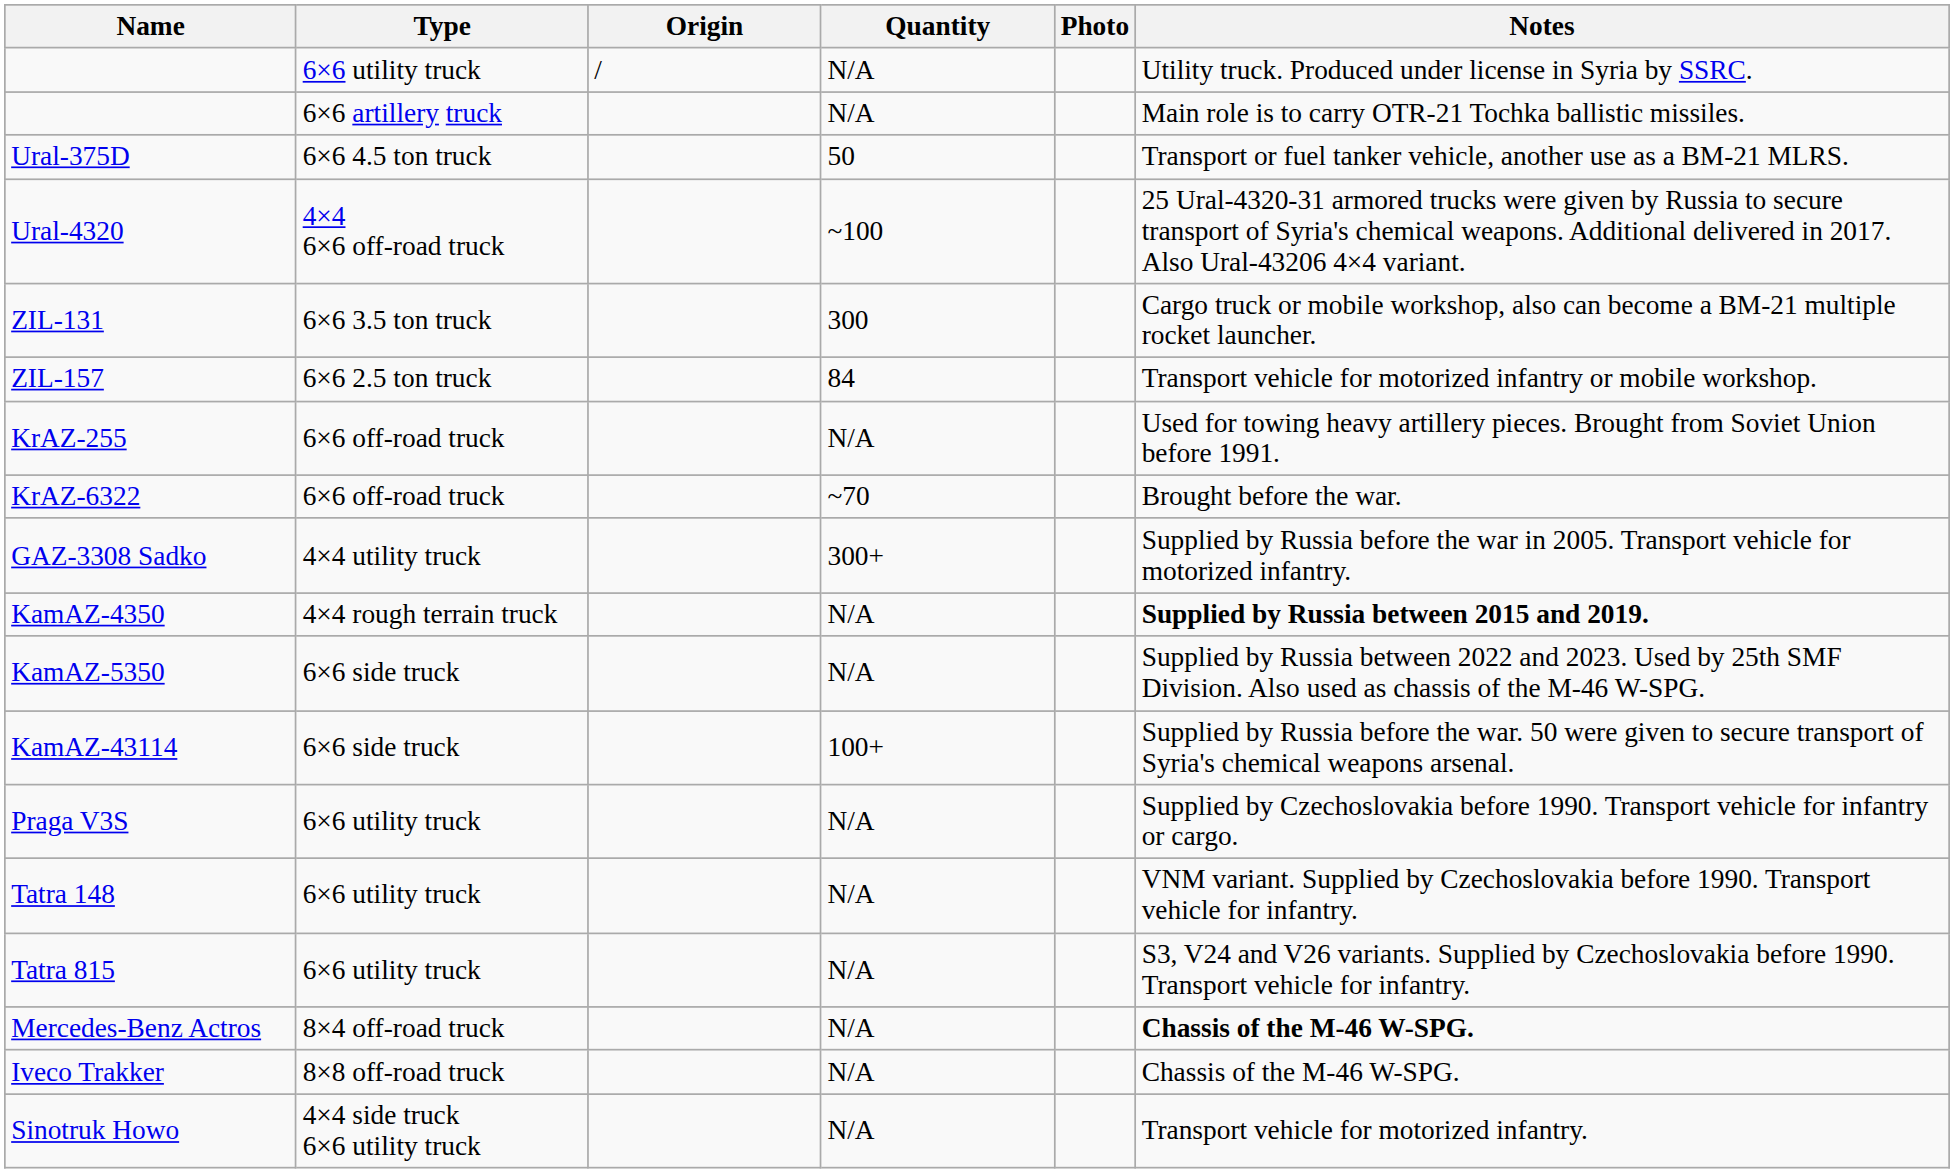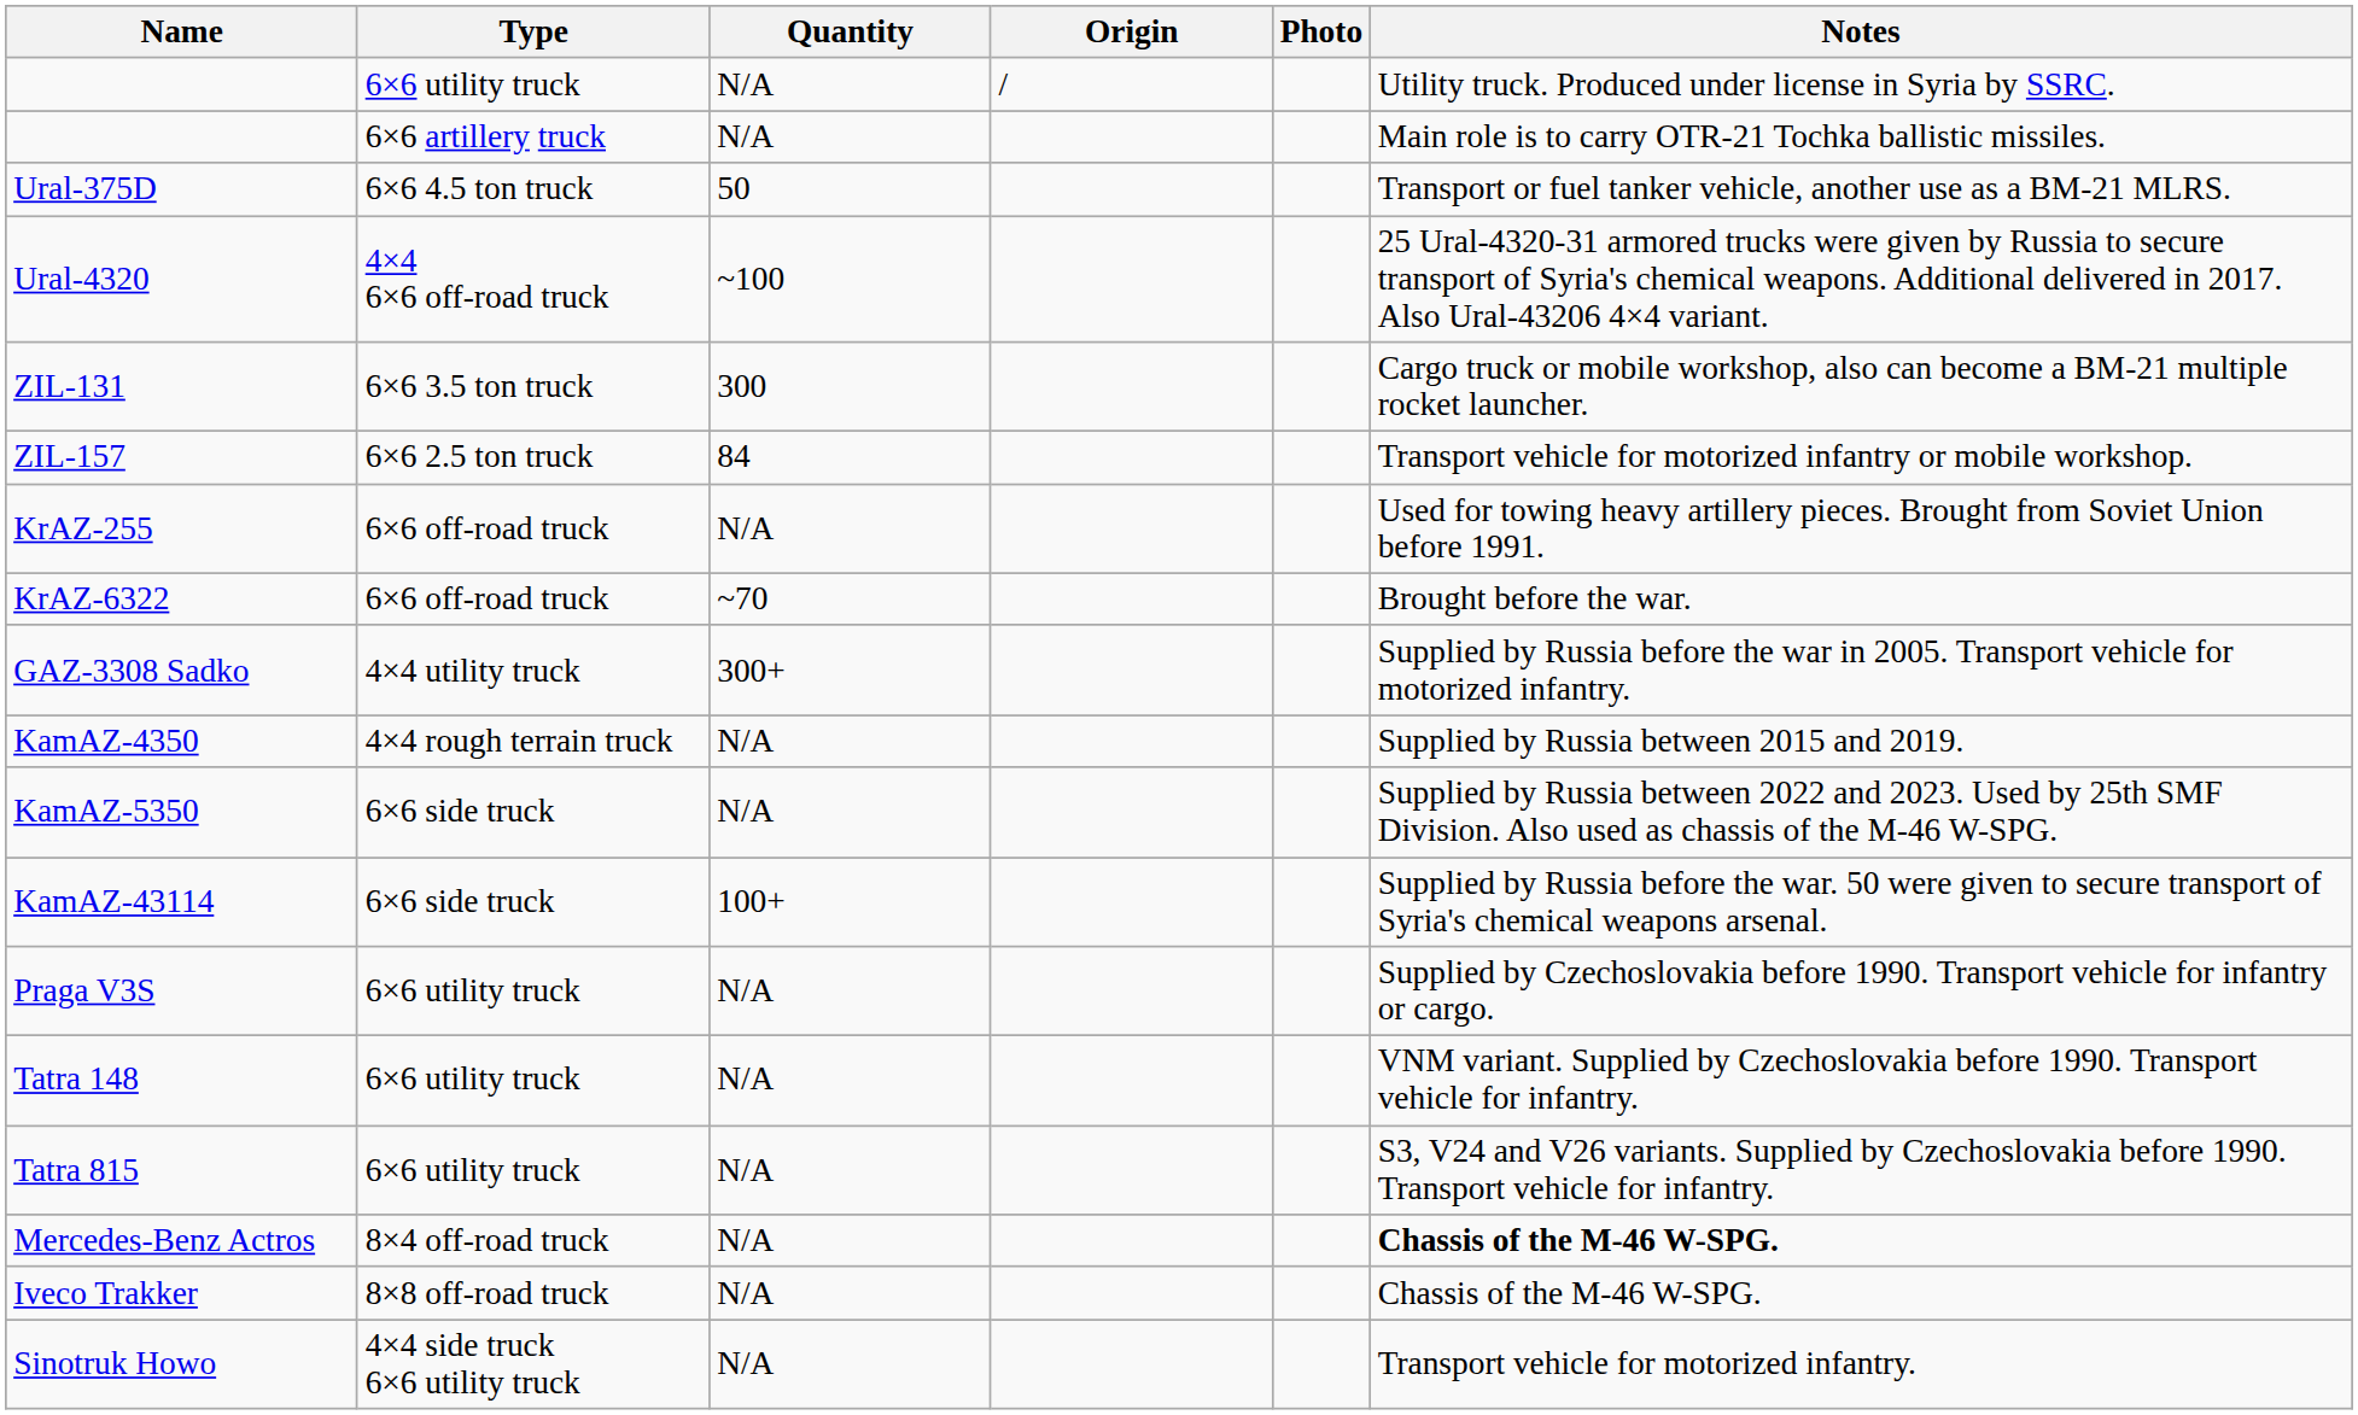columns swapped: Quantity <-> Origin
KamAZ-4350 | Notes: bold -> normal
